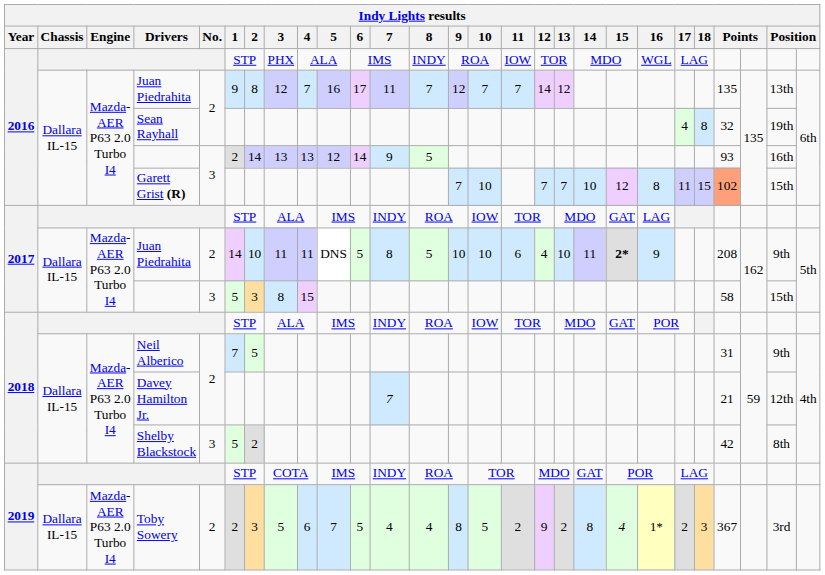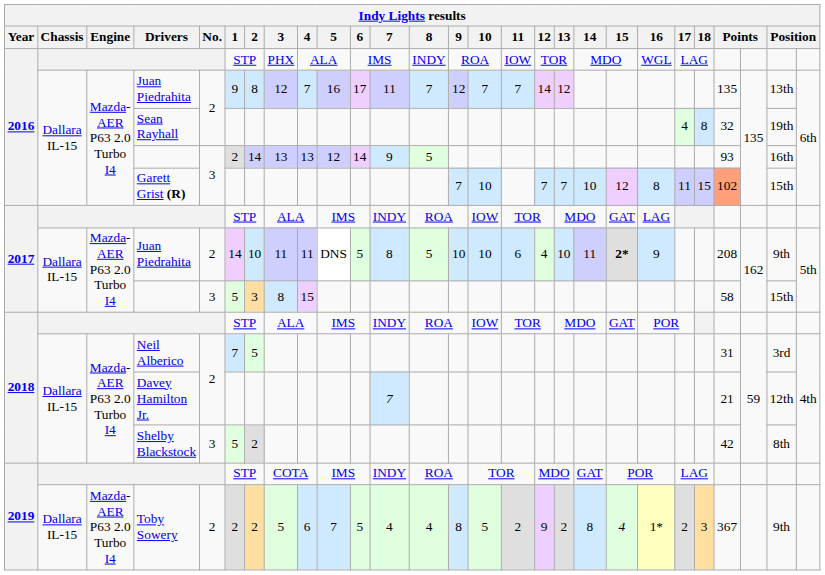Neil Alberico | column 26: 9th -> 3rd
Toby Sowery | 2: 3 -> 2
Toby Sowery | column 26: 3rd -> 9th
